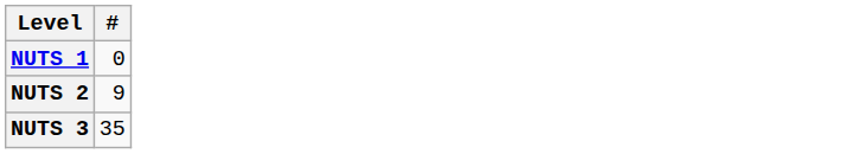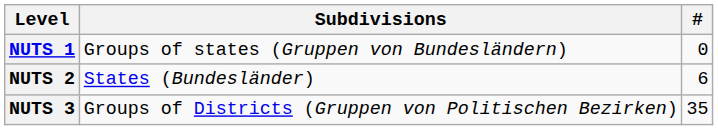+ column: Subdivisions | Groups of states (Gruppen von Bundesländern) | States (Bundesländer) | Groups of Districts (Gruppen von Politischen Bezirken)
NUTS 2 | #: 9 -> 6
